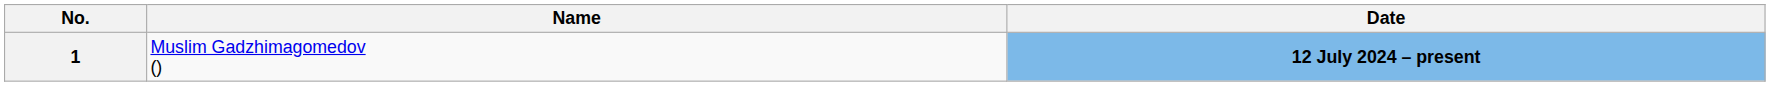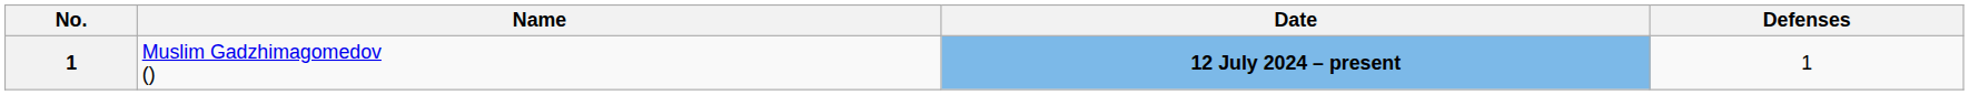+ column: Defenses | 1
